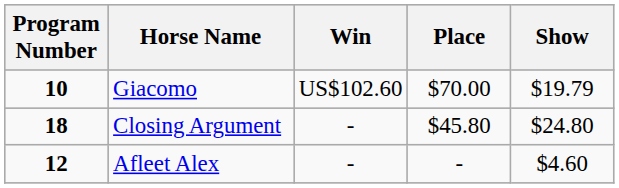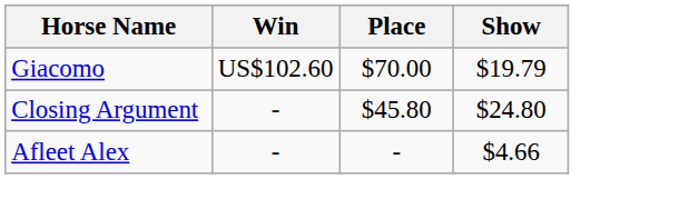- column: Program Number | 10 | 18 | 12
Afleet Alex | Show: $4.60 -> $4.66
